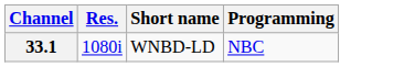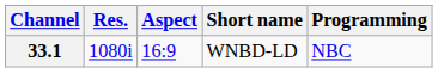+ column: Aspect | 16:9
